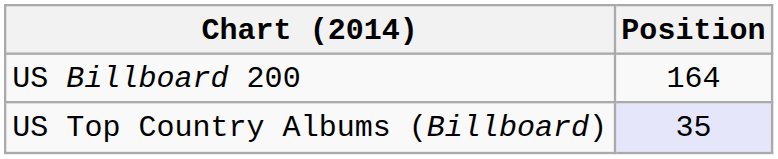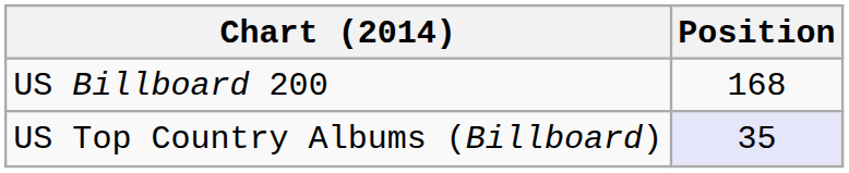US Billboard 200 | Position: 164 -> 168
